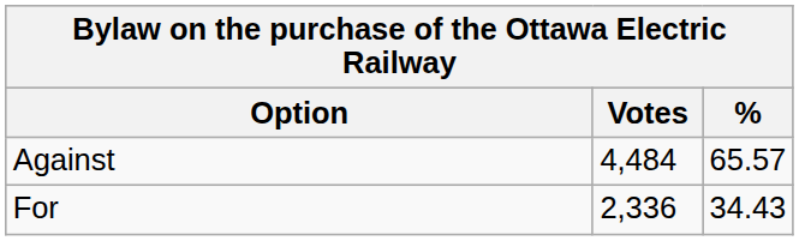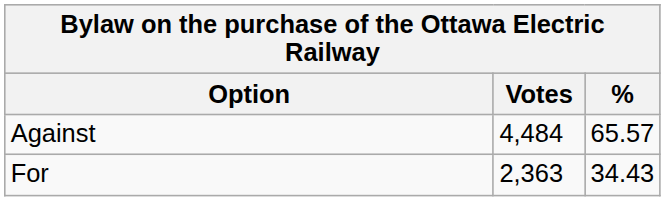For | Votes: 2,336 -> 2,363
